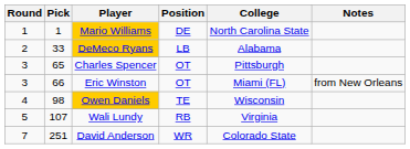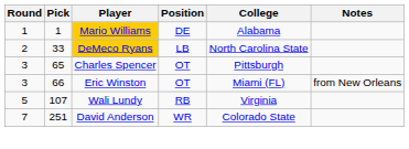Mario Williams | College: North Carolina State -> Alabama
DeMeco Ryans | College: Alabama -> North Carolina State
- row: 4 | 98 | Owen Daniels | TE | Wisconsin
